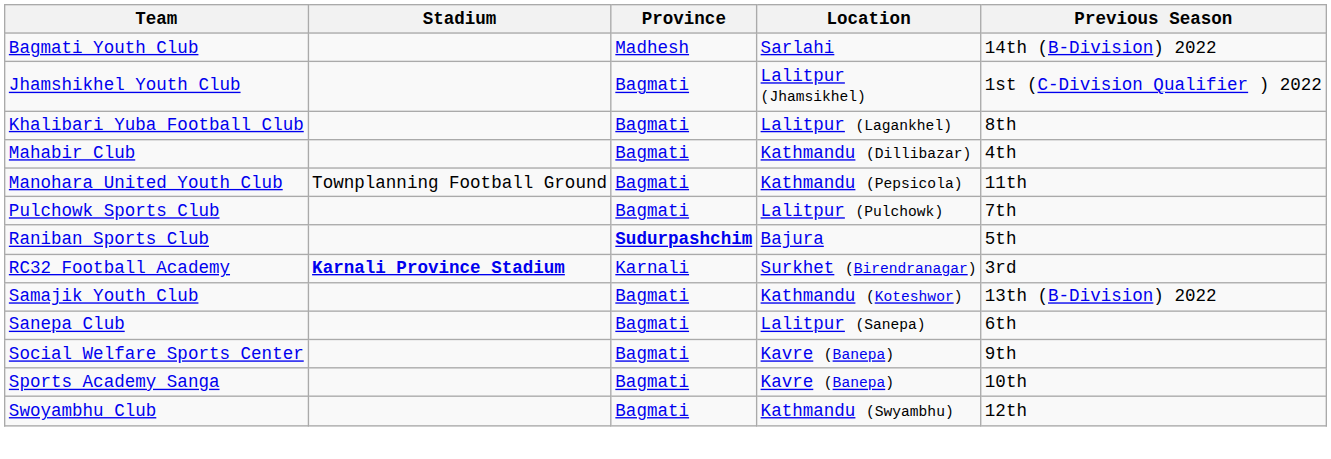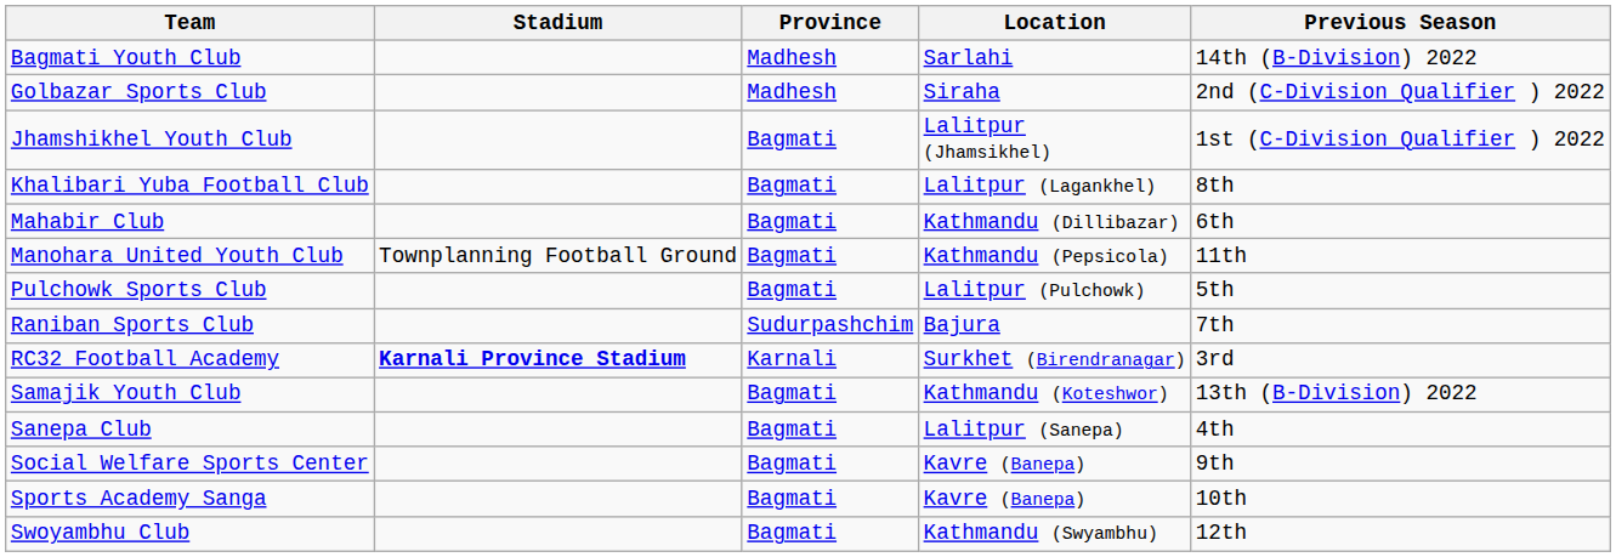+ row: Golbazar Sports Club | Madhesh | Siraha | 2nd (C-Division Qualifier ) 2022
Mahabir Club | Previous Season: 4th -> 6th
Pulchowk Sports Club | Previous Season: 7th -> 5th
Raniban Sports Club | Province: bold -> normal
Raniban Sports Club | Previous Season: 5th -> 7th
Sanepa Club | Previous Season: 6th -> 4th
